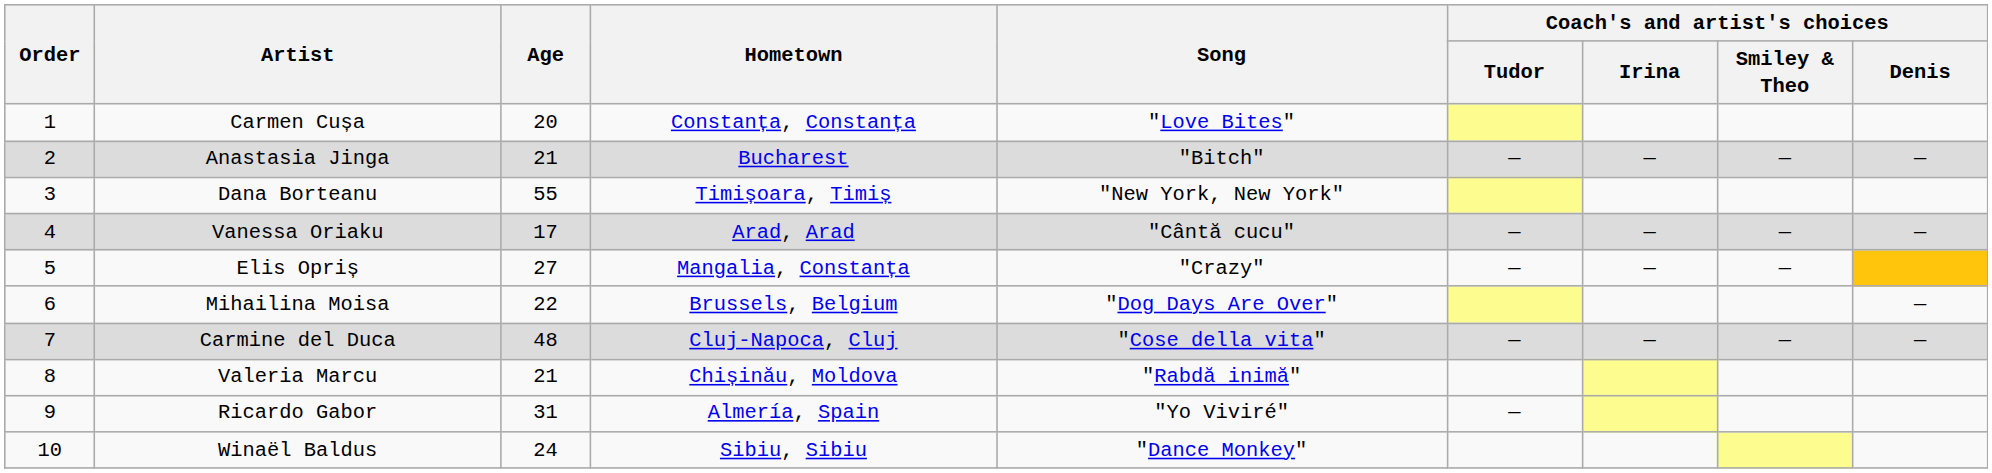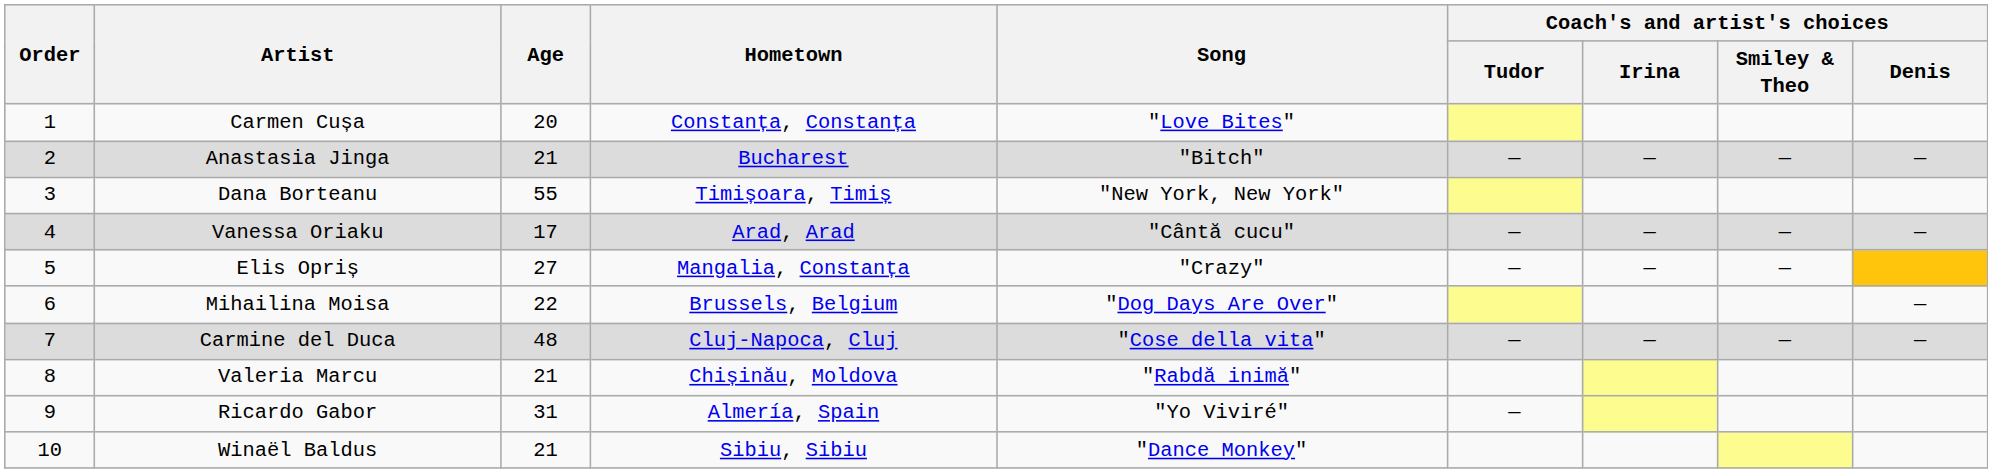Winaël Baldus | Age: 24 -> 21
